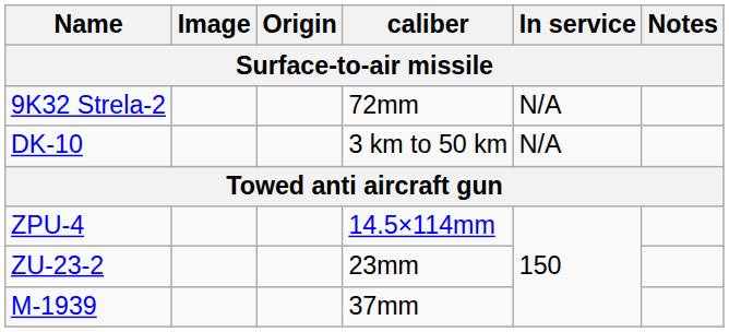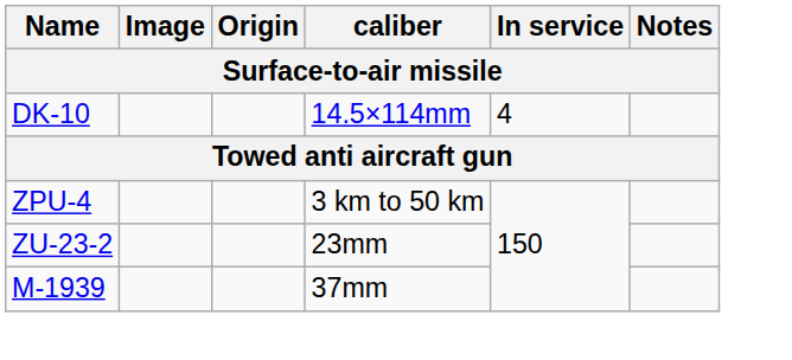- row: 9K32 Strela-2 | 72mm | N/A
DK-10 | caliber: 3 km to 50 km -> 14.5×114mm
DK-10 | In service: N/A -> 4
ZPU-4 | caliber: 14.5×114mm -> 3 km to 50 km
